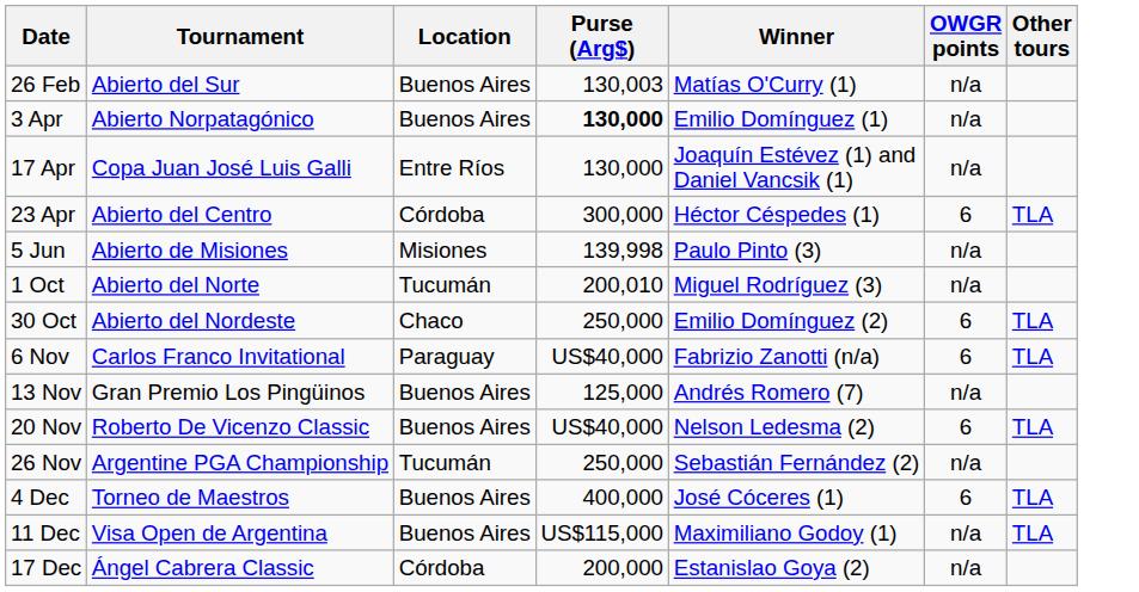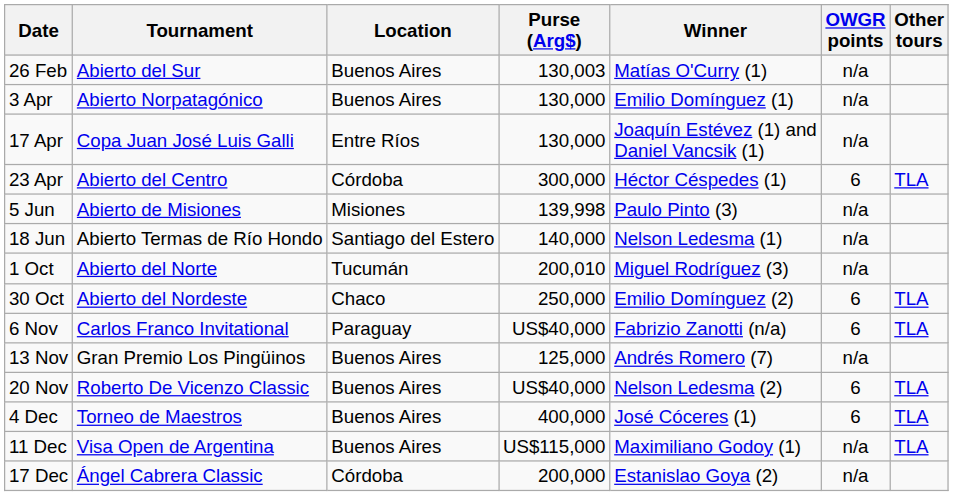3 Apr | Purse (Arg$): bold -> normal
+ row: 18 Jun | Abierto Termas de Río Hondo | Santiago del Estero | 140,000 | Nelson Ledesma (1) | n/a
- row: 26 Nov | Argentine PGA Championship | Tucumán | 250,000 | Sebastián Fernández (2) | n/a
